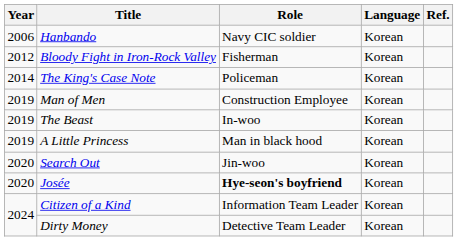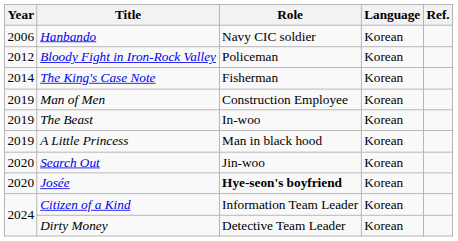Bloody Fight in Iron-Rock Valley | Role: Fisherman -> Policeman
The King's Case Note | Role: Policeman -> Fisherman
